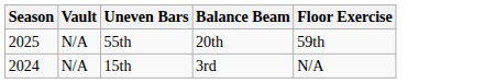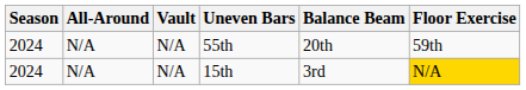+ column: All-Around | N/A | N/A
55th | Season: 2025 -> 2024
15th | Floor Exercise: no background -> gold background
